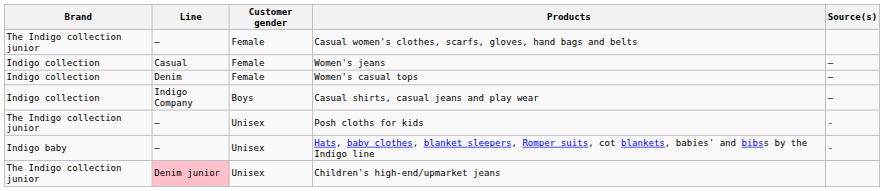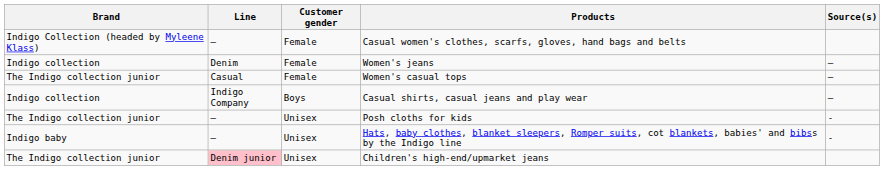Casual women's clothes, scarfs, gloves, hand bags and belts | Brand: The Indigo collection junior -> Indigo Collection (headed by Myleene Klass)
Women's jeans | Line: Casual -> Denim
Women's casual tops | Brand: Indigo collection -> The Indigo collection junior
Women's casual tops | Line: Denim -> Casual
